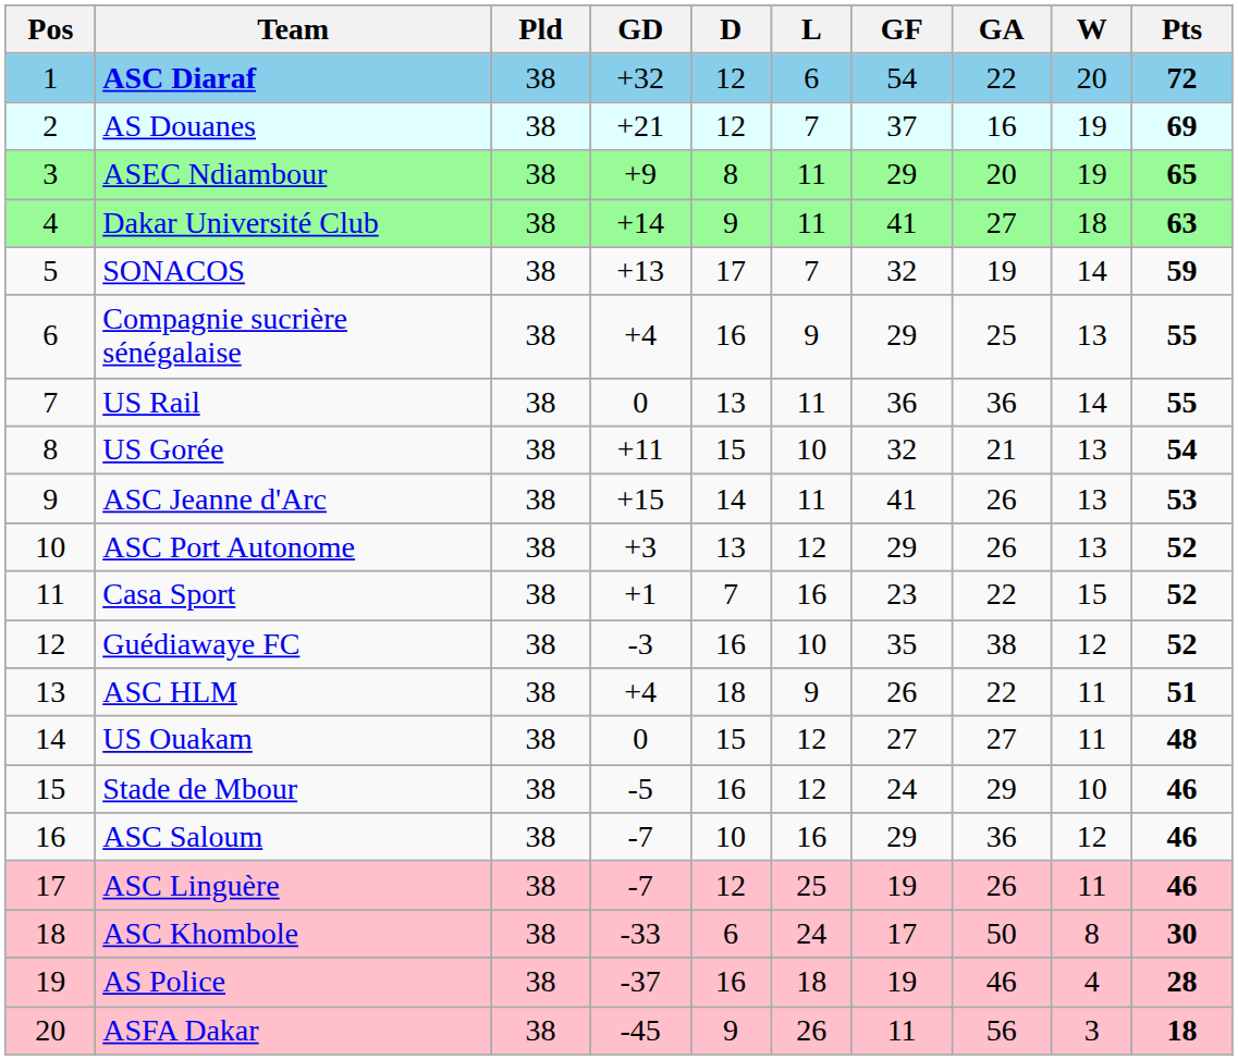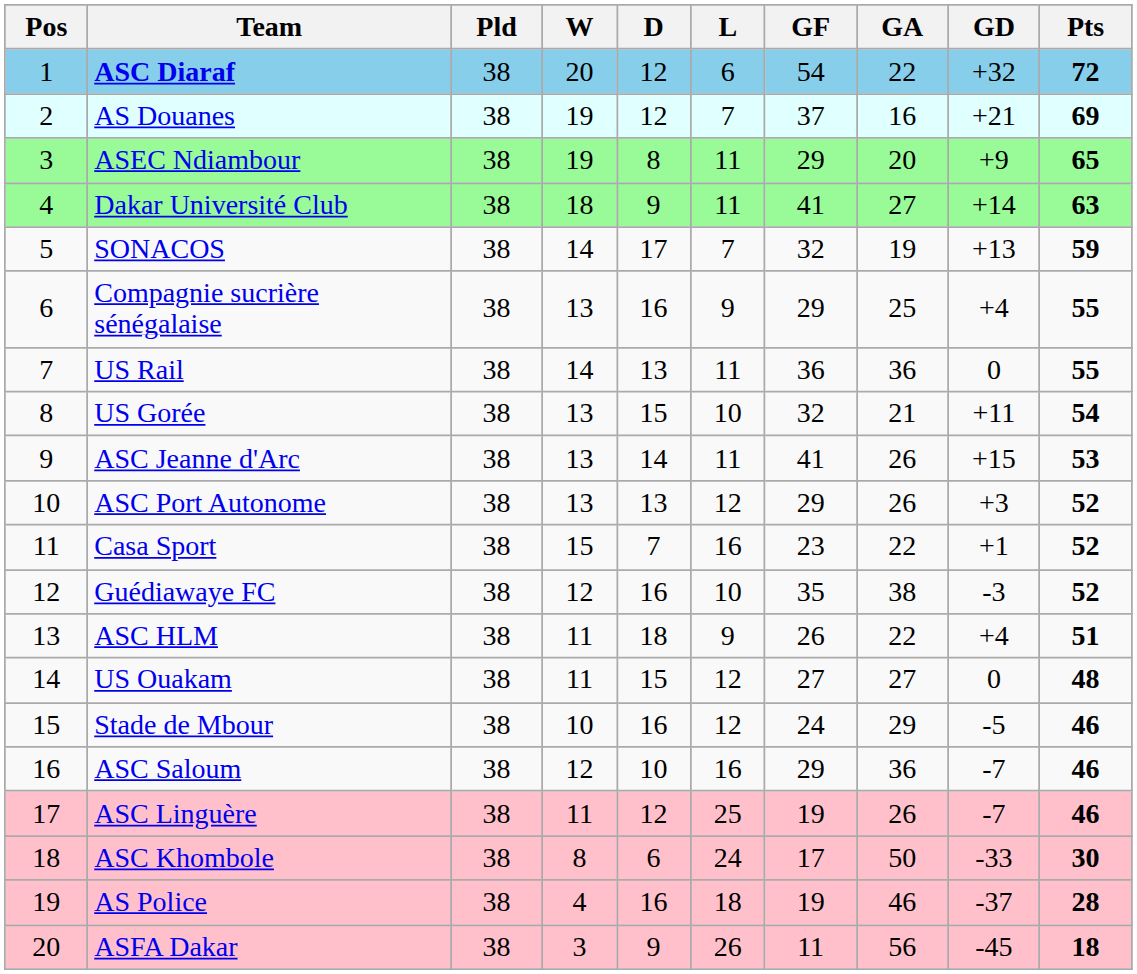columns swapped: W <-> GD
